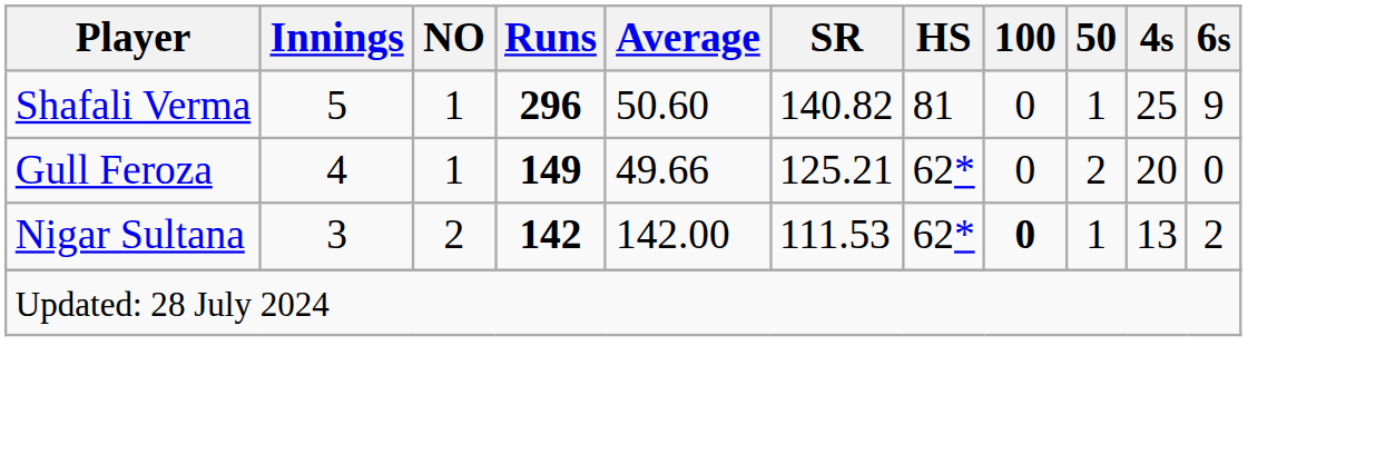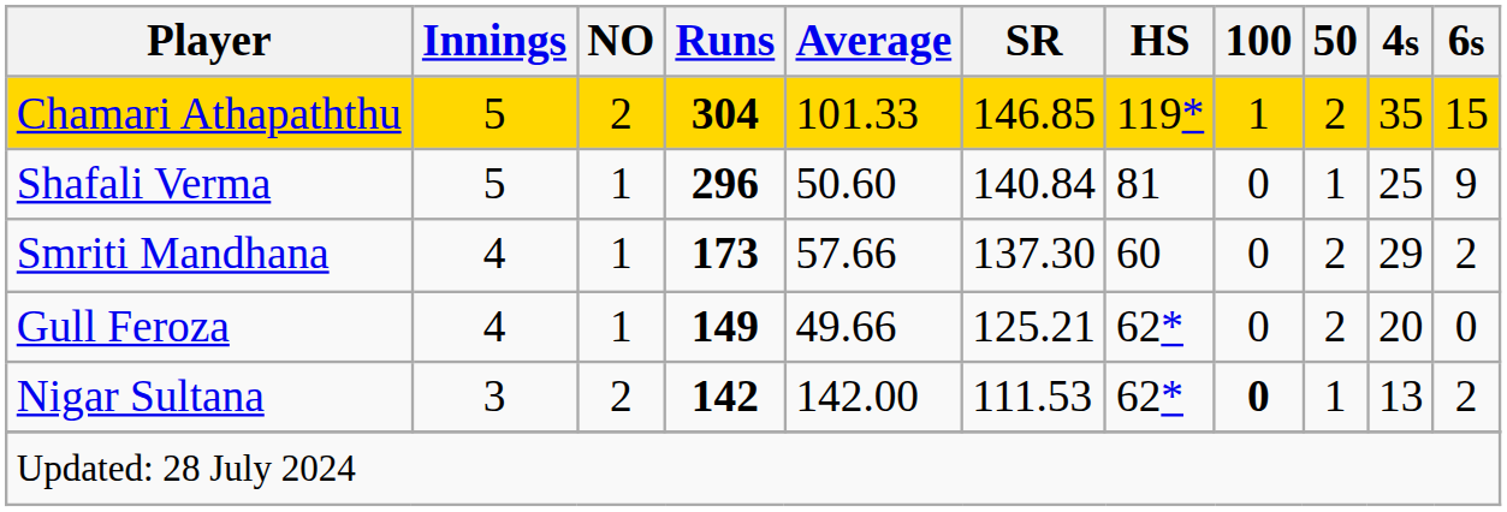+ row: Chamari Athapaththu | 5 | 2 | 304 | 101.33 | 146.85 | 119* | 1 | 2 | 35 | 15
Shafali Verma | SR: 140.82 -> 140.84
+ row: Smriti Mandhana | 4 | 1 | 173 | 57.66 | 137.30 | 60 | 0 | 2 | 29 | 2
